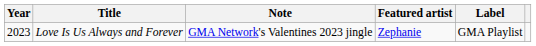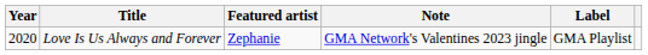columns swapped: Featured artist <-> Note
Love Is Us Always and Forever | Year: 2023 -> 2020
